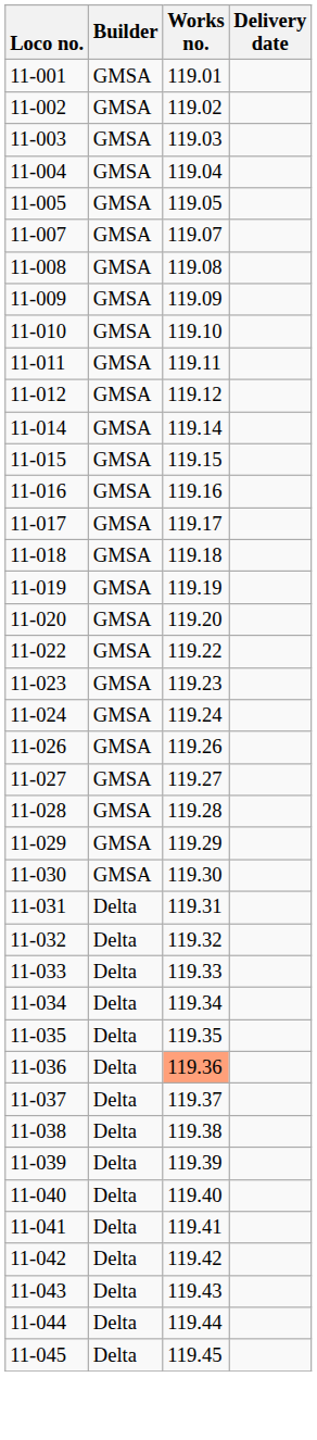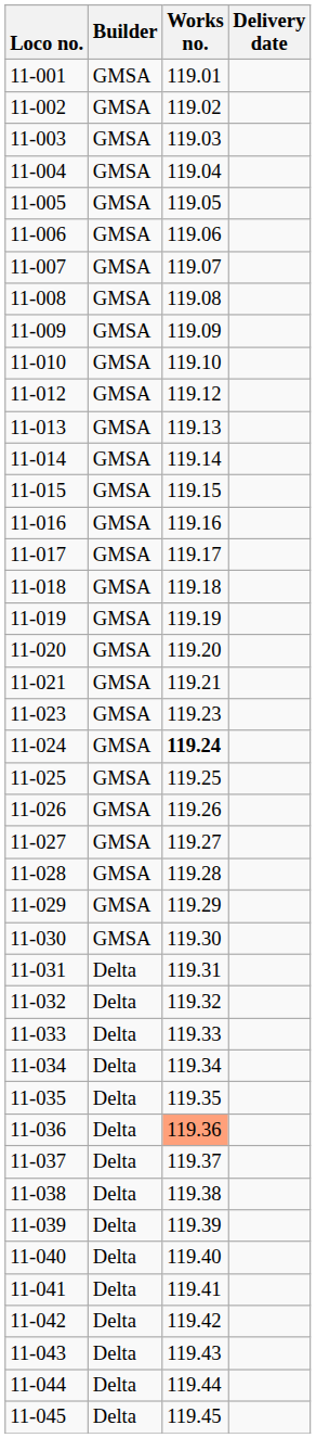+ row: 11-006 | GMSA | 119.06
- row: 11-011 | GMSA | 119.11
+ row: 11-013 | GMSA | 119.13
+ row: 11-021 | GMSA | 119.21
- row: 11-022 | GMSA | 119.22
11-024 | Works no.: normal -> bold
+ row: 11-025 | GMSA | 119.25
